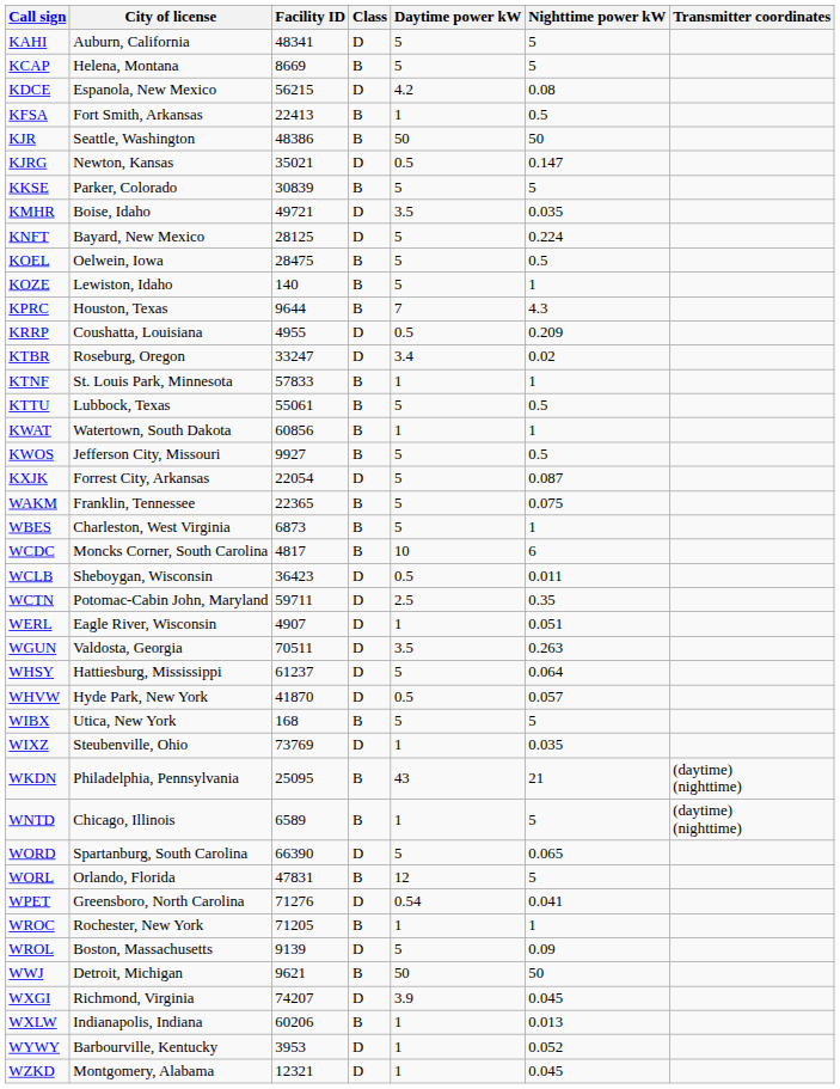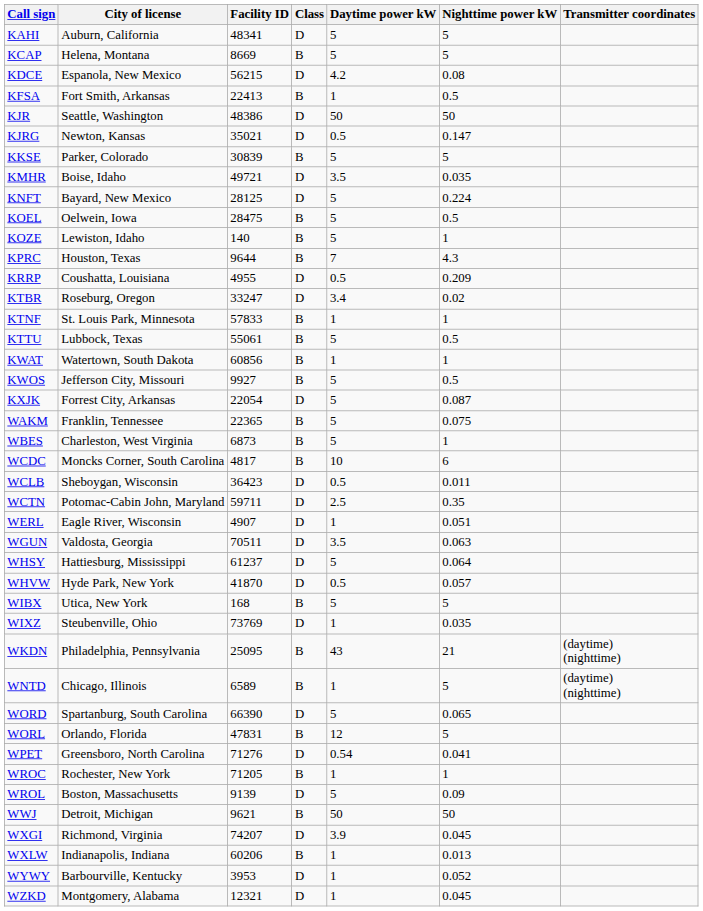KJR | Class: B -> D
WGUN | Nighttime power kW: 0.263 -> 0.063
